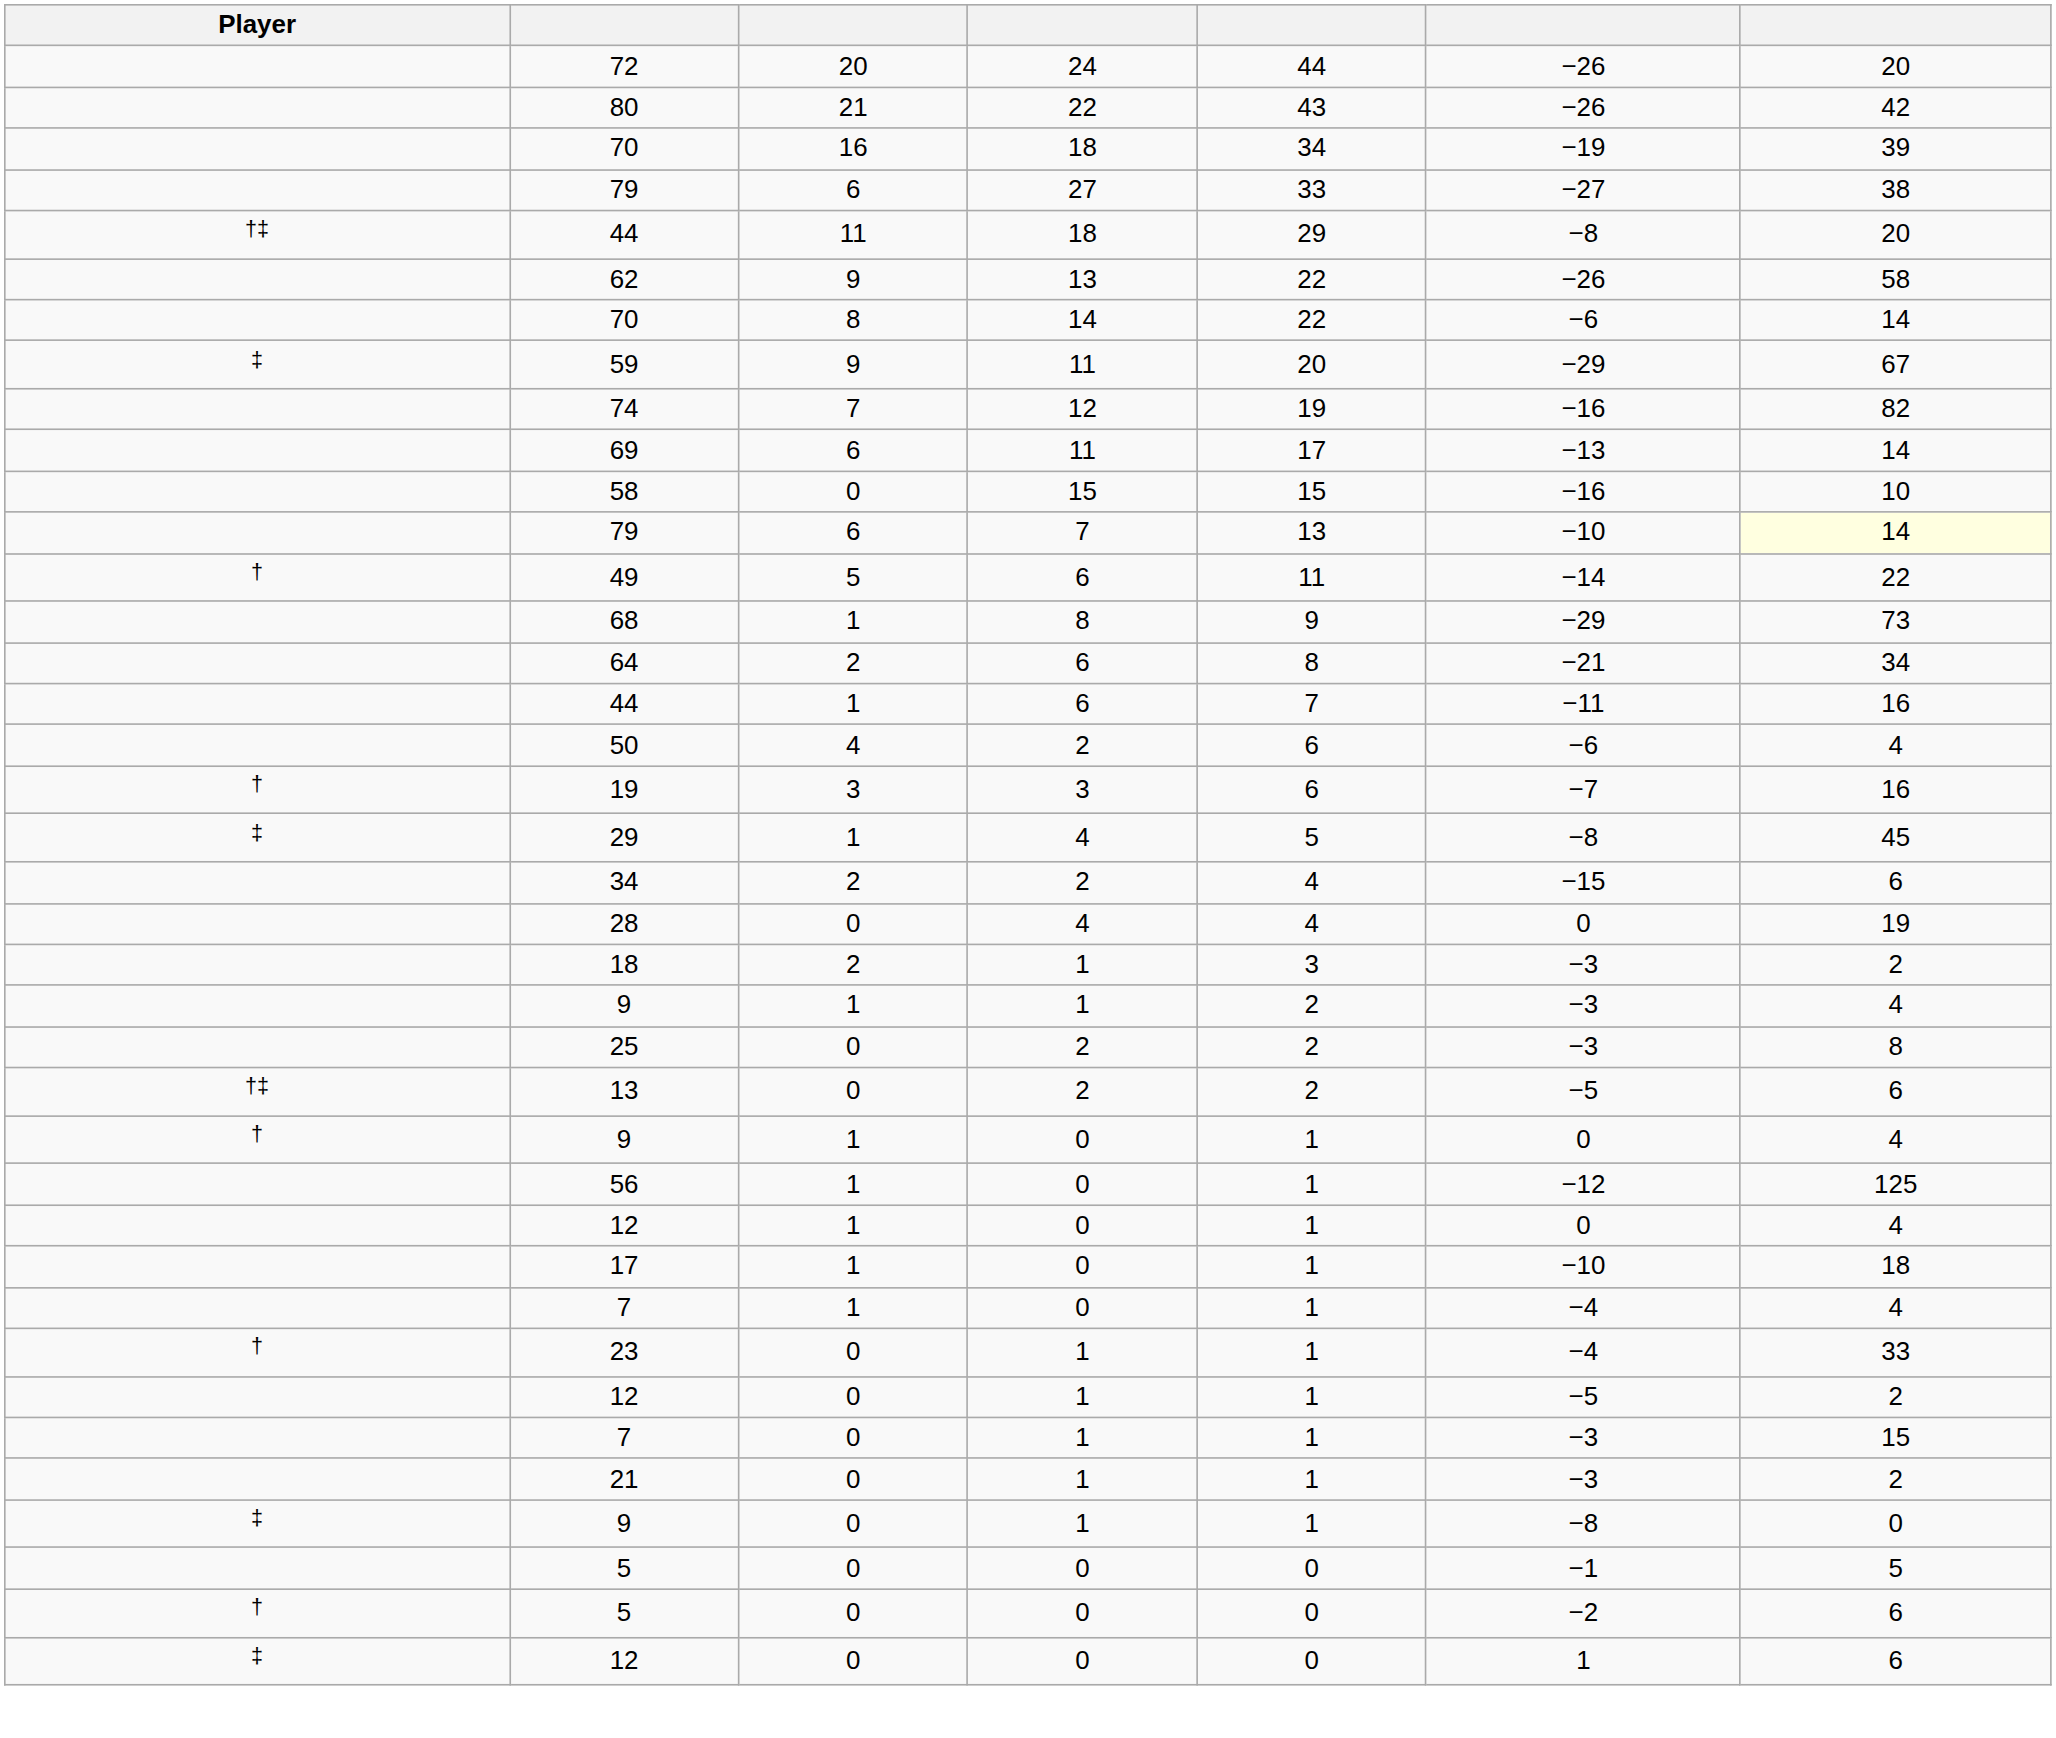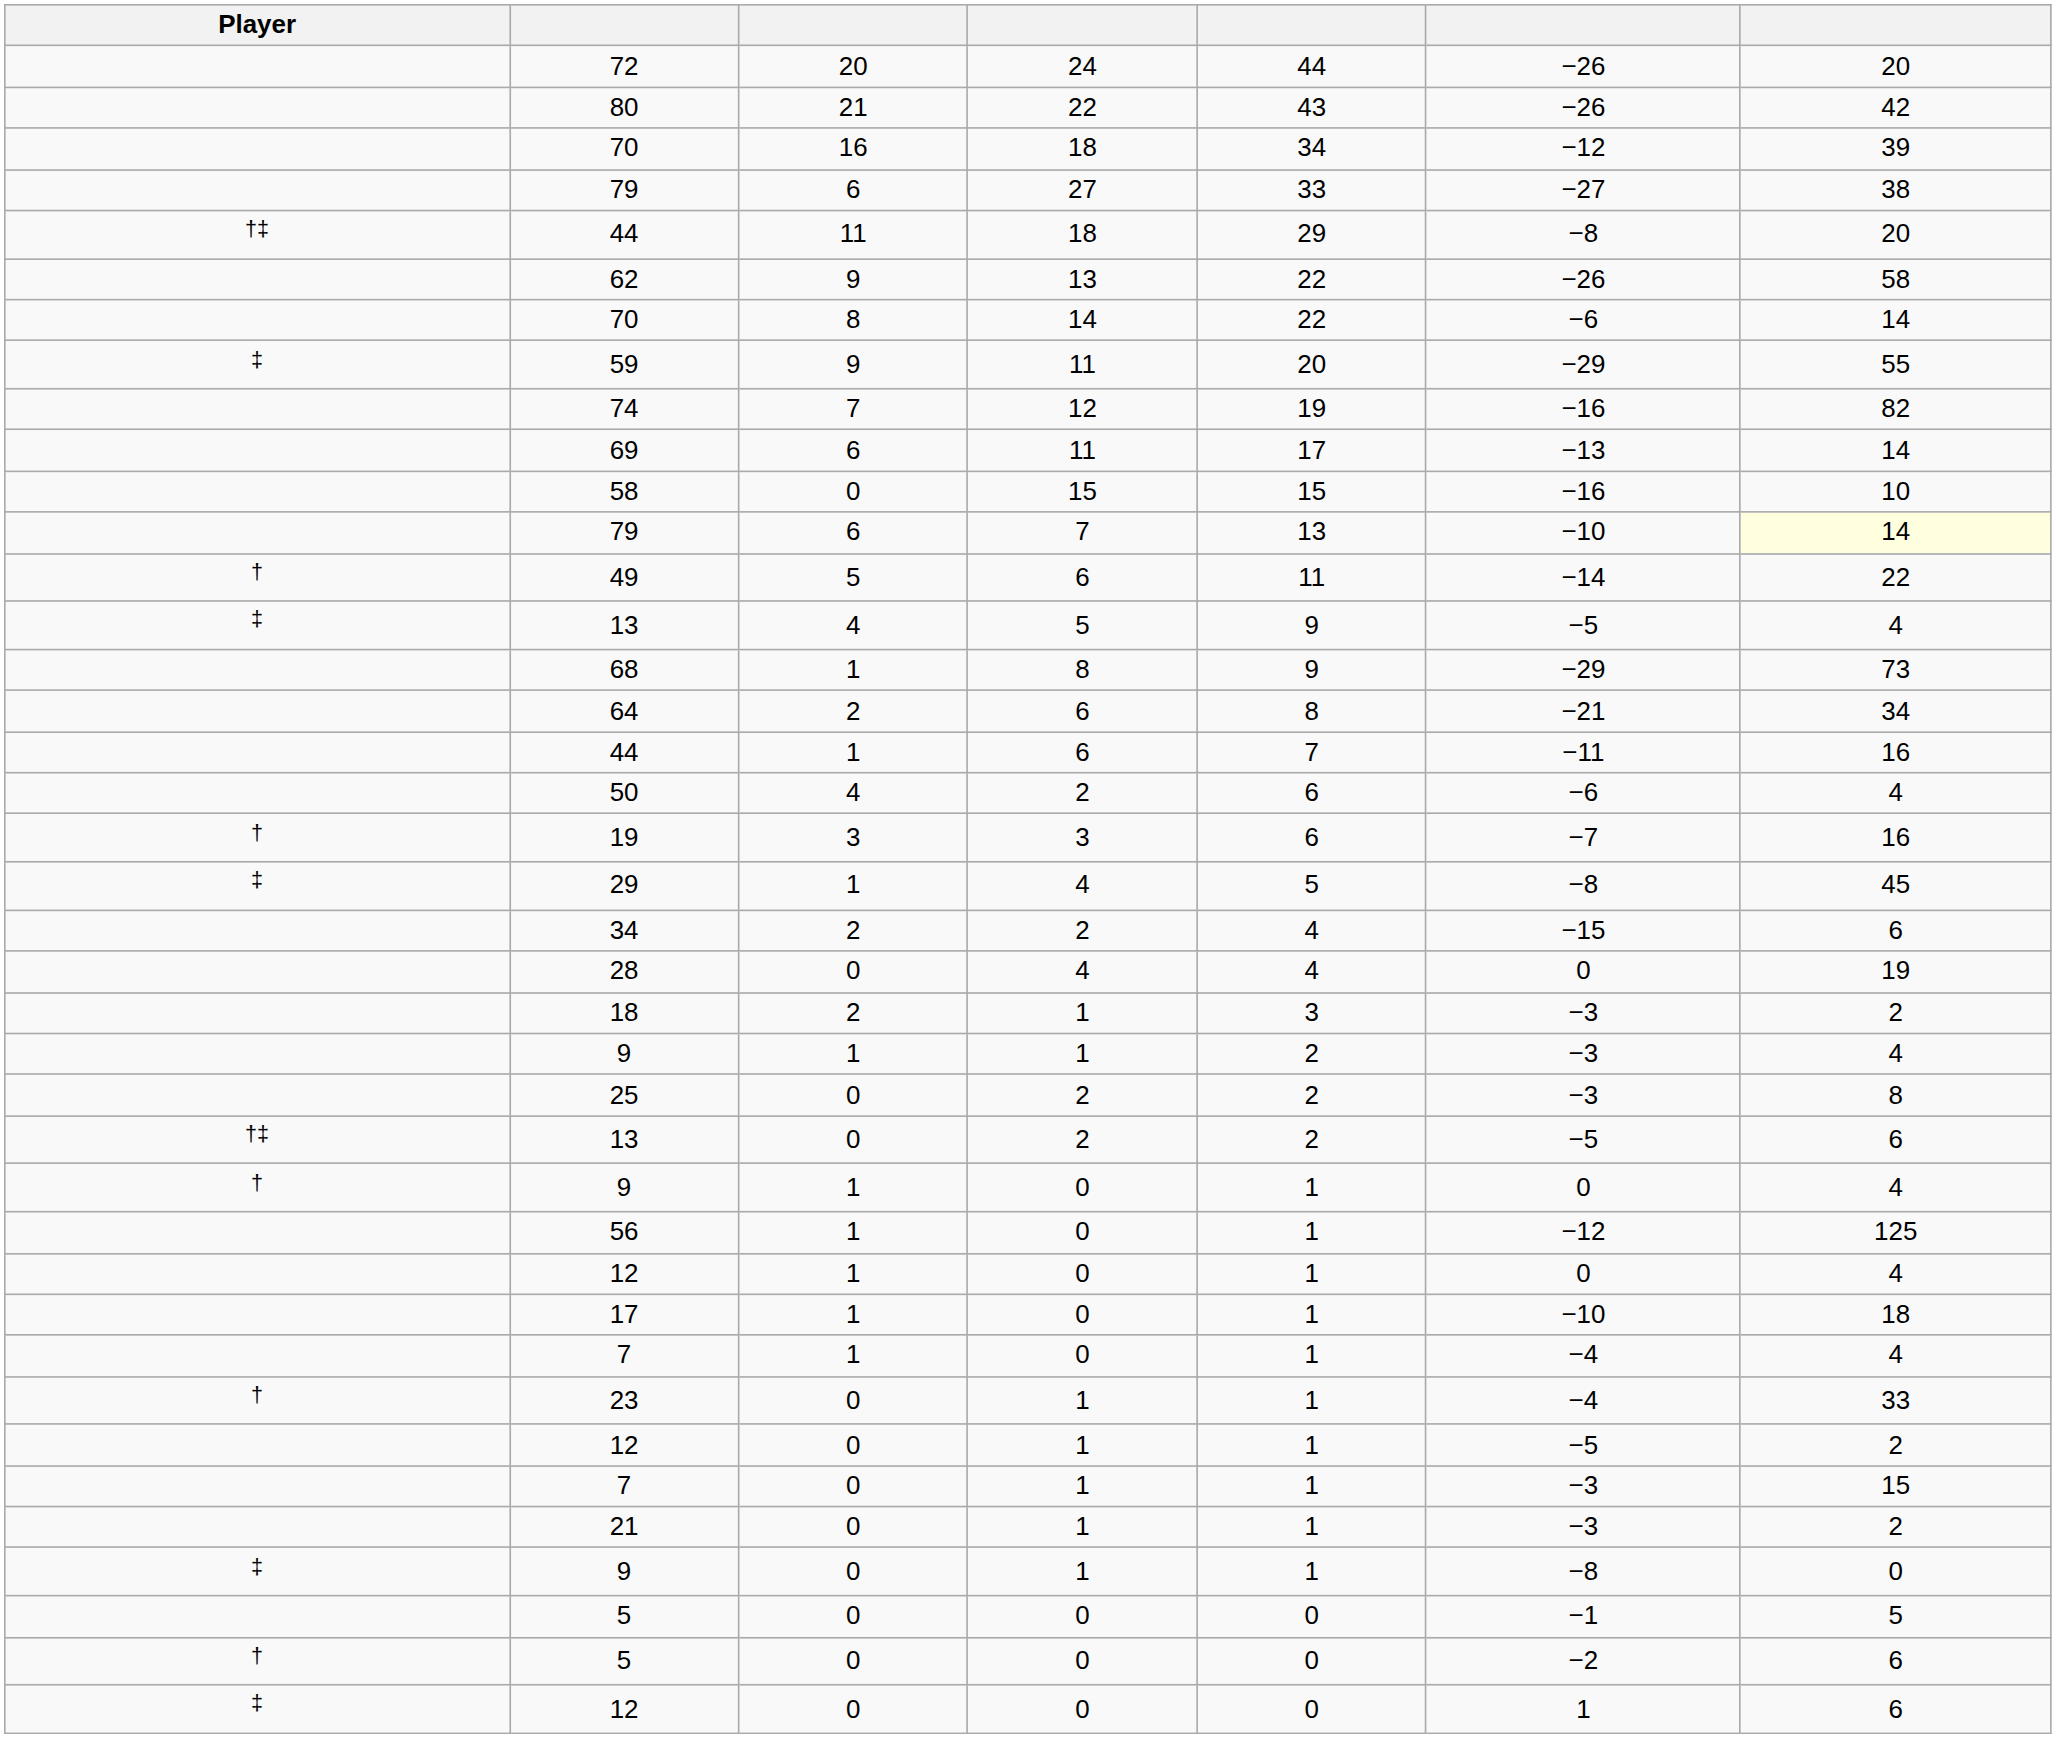70 / 18 | column 6: −19 -> −12
59 | column 7: 67 -> 55
+ row: ‡ | 13 | 4 | 5 | 9 | −5 | 4
